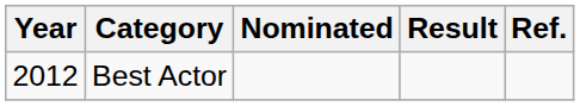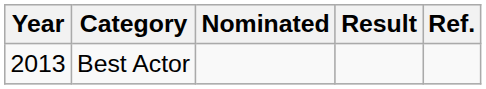Best Actor | Year: 2012 -> 2013
